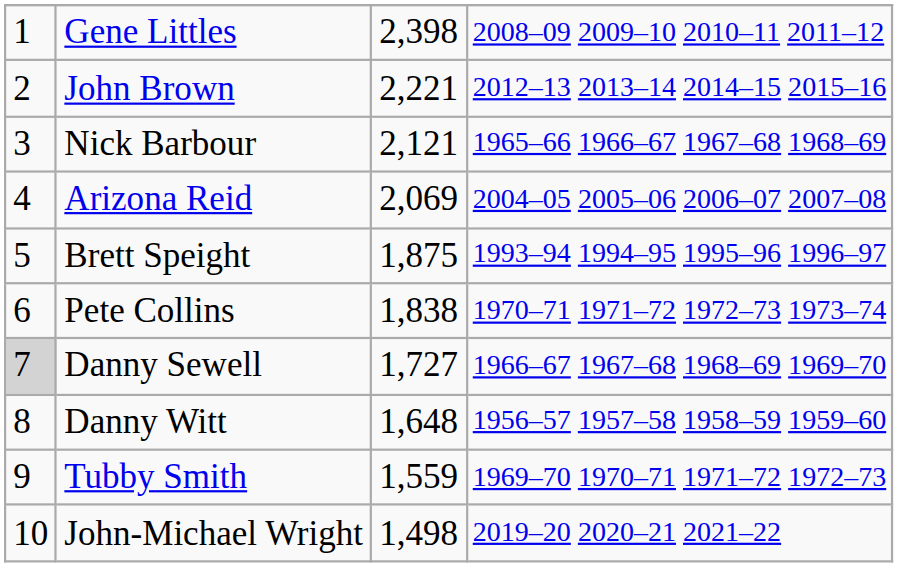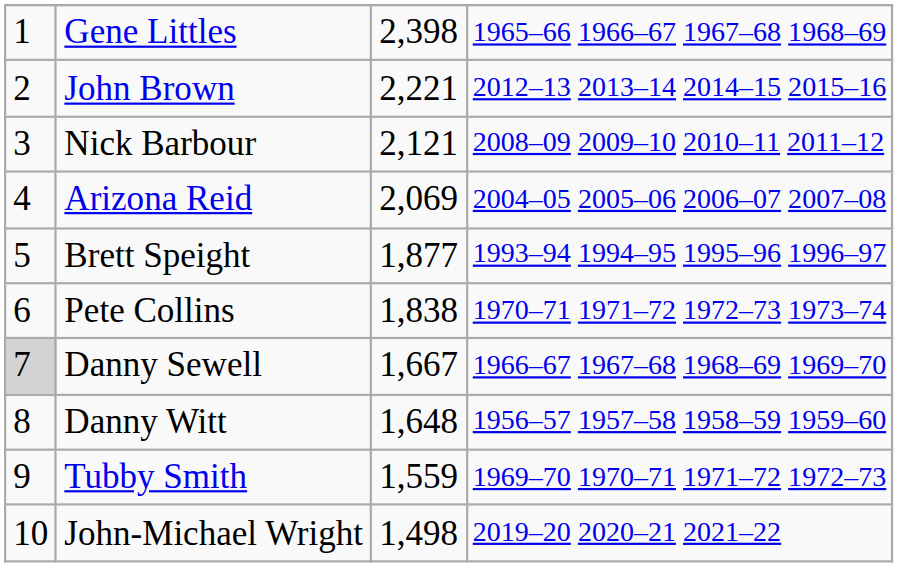Gene Littles | column 4: 2008–09 2009–10 2010–11 2011–12 -> 1965–66 1966–67 1967–68 1968–69
Nick Barbour | column 4: 1965–66 1966–67 1967–68 1968–69 -> 2008–09 2009–10 2010–11 2011–12
Brett Speight | column 3: 1,875 -> 1,877
Danny Sewell | column 3: 1,727 -> 1,667
